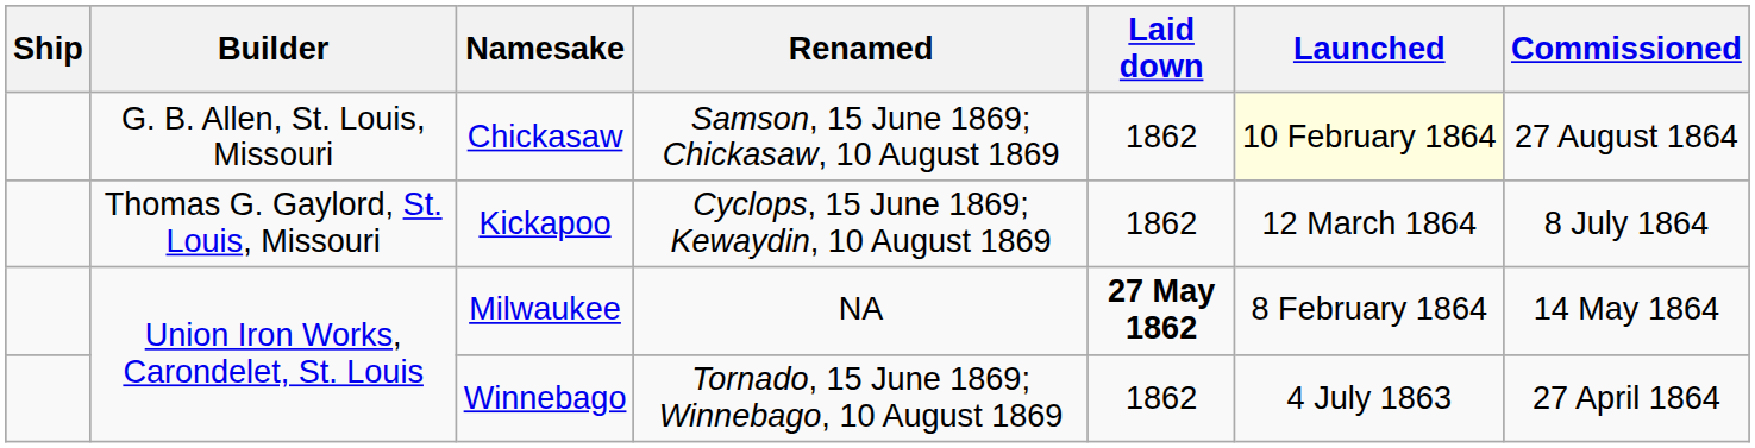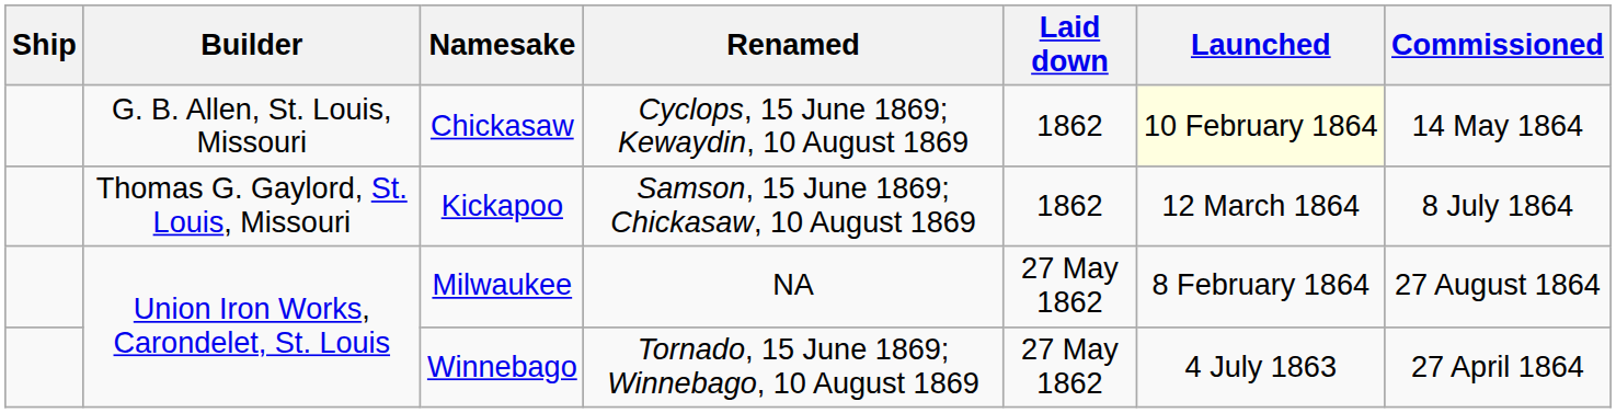Chickasaw | Renamed: Samson, 15 June 1869; Chickasaw, 10 August 1869 -> Cyclops, 15 June 1869; Kewaydin, 10 August 1869
Chickasaw | Commissioned: 27 August 1864 -> 14 May 1864
Kickapoo | Renamed: Cyclops, 15 June 1869; Kewaydin, 10 August 1869 -> Samson, 15 June 1869; Chickasaw, 10 August 1869
Milwaukee | Laid down: bold -> normal
Milwaukee | Commissioned: 14 May 1864 -> 27 August 1864
Winnebago | Laid down: 1862 -> 27 May 1862
